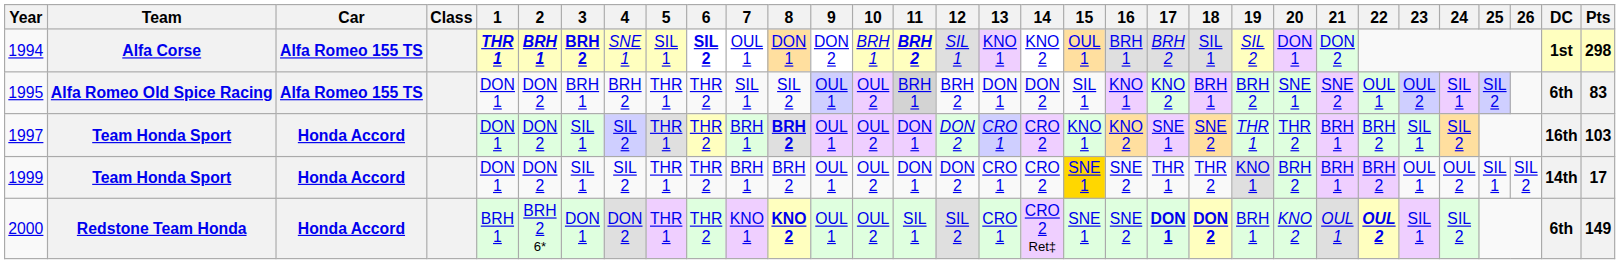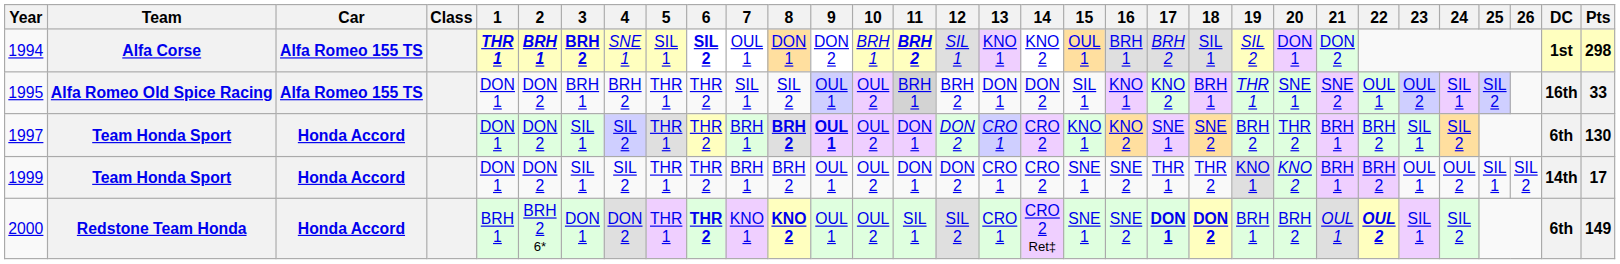1995 | 19: BRH 2 -> THR 1
1995 | DC: 6th -> 16th
1995 | Pts: 83 -> 33
1997 | 9: normal -> bold
1997 | 19: THR 1 -> BRH 2
1997 | DC: 16th -> 6th
1997 | Pts: 103 -> 130
1999 | 15: gold background -> no background
1999 | 20: BRH 2 -> KNO 2
2000 | 6: normal -> bold
2000 | 20: KNO 2 -> BRH 2
